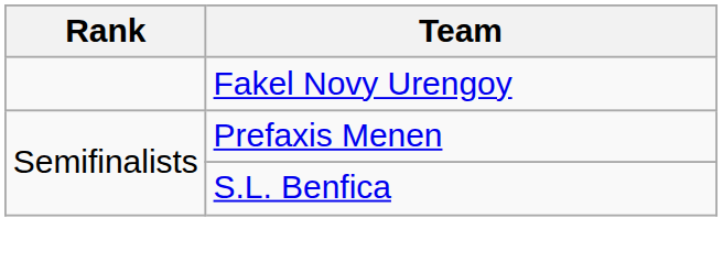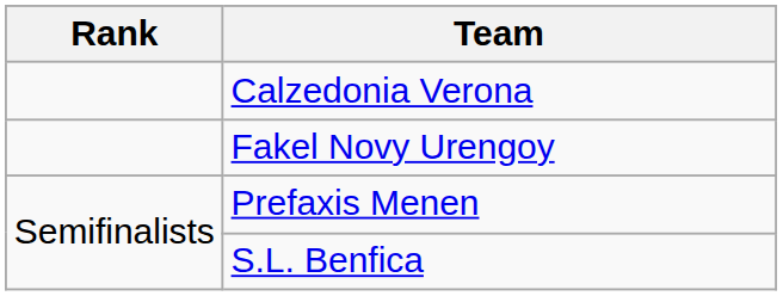+ row: Calzedonia Verona
